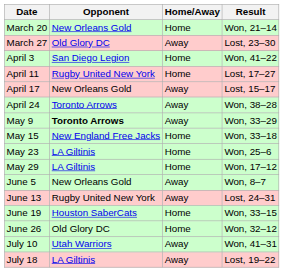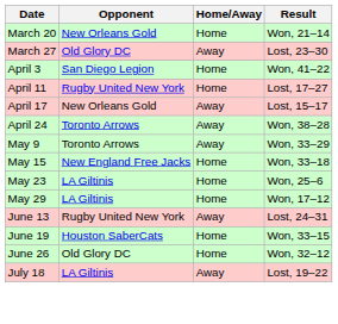May 9 | Opponent: bold -> normal
- row: June 5 | New Orleans Gold | Away | Won, 8–7
- row: July 10 | Utah Warriors | Away | Won, 41–31
